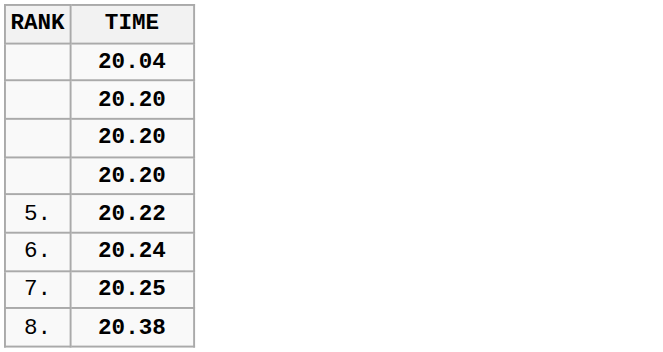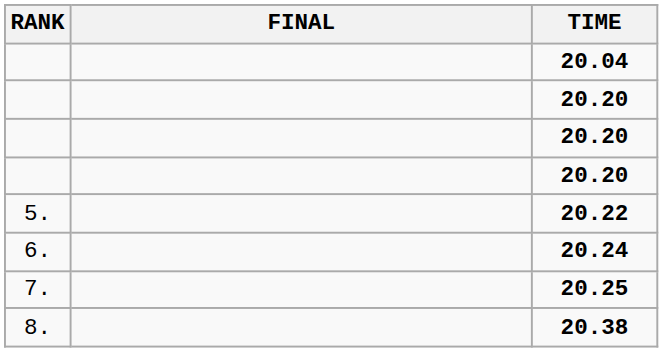+ column: FINAL
